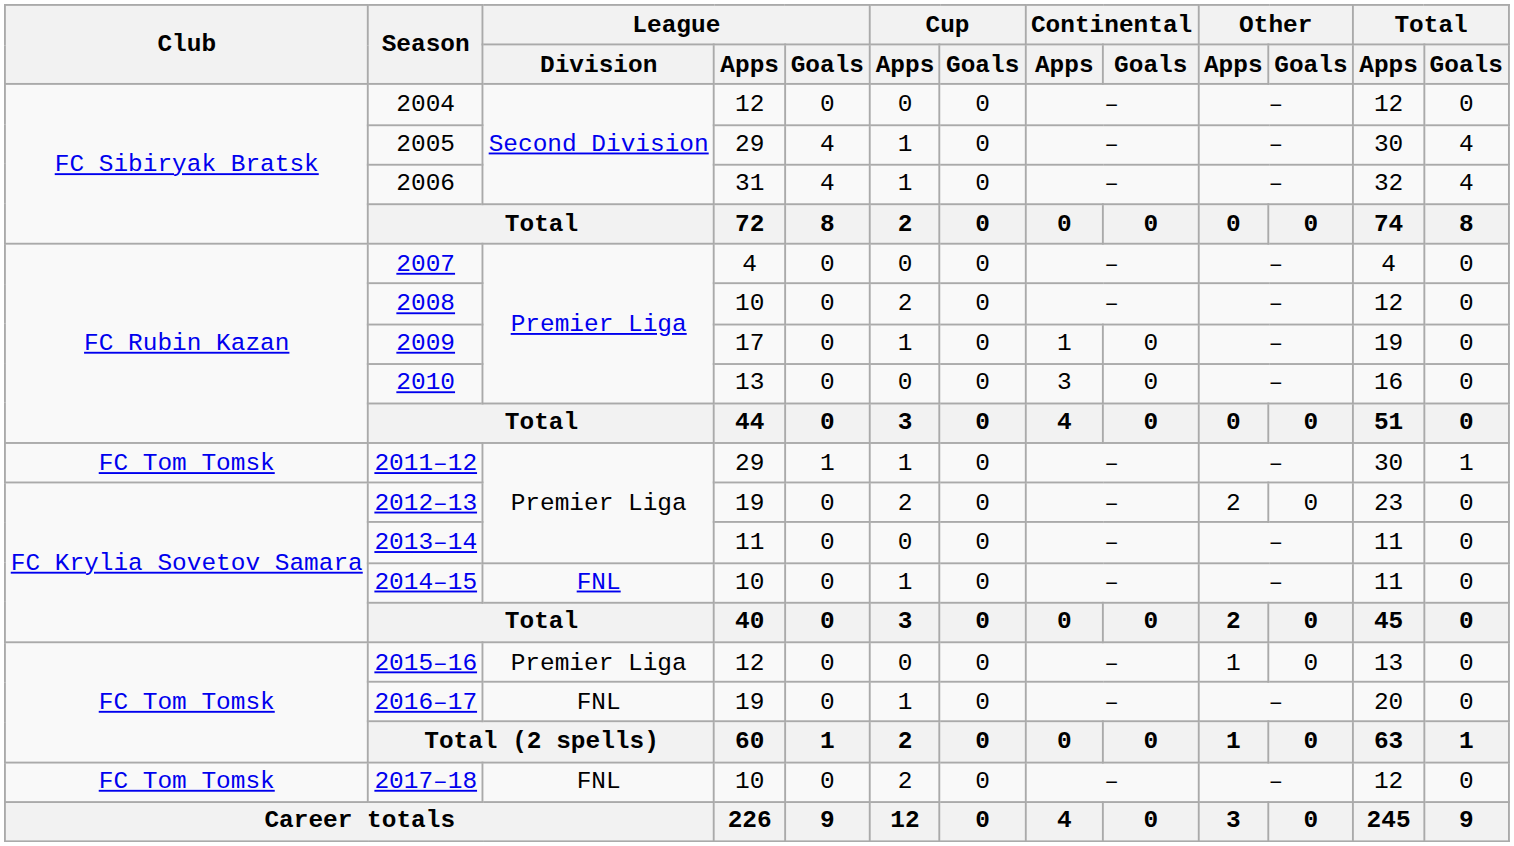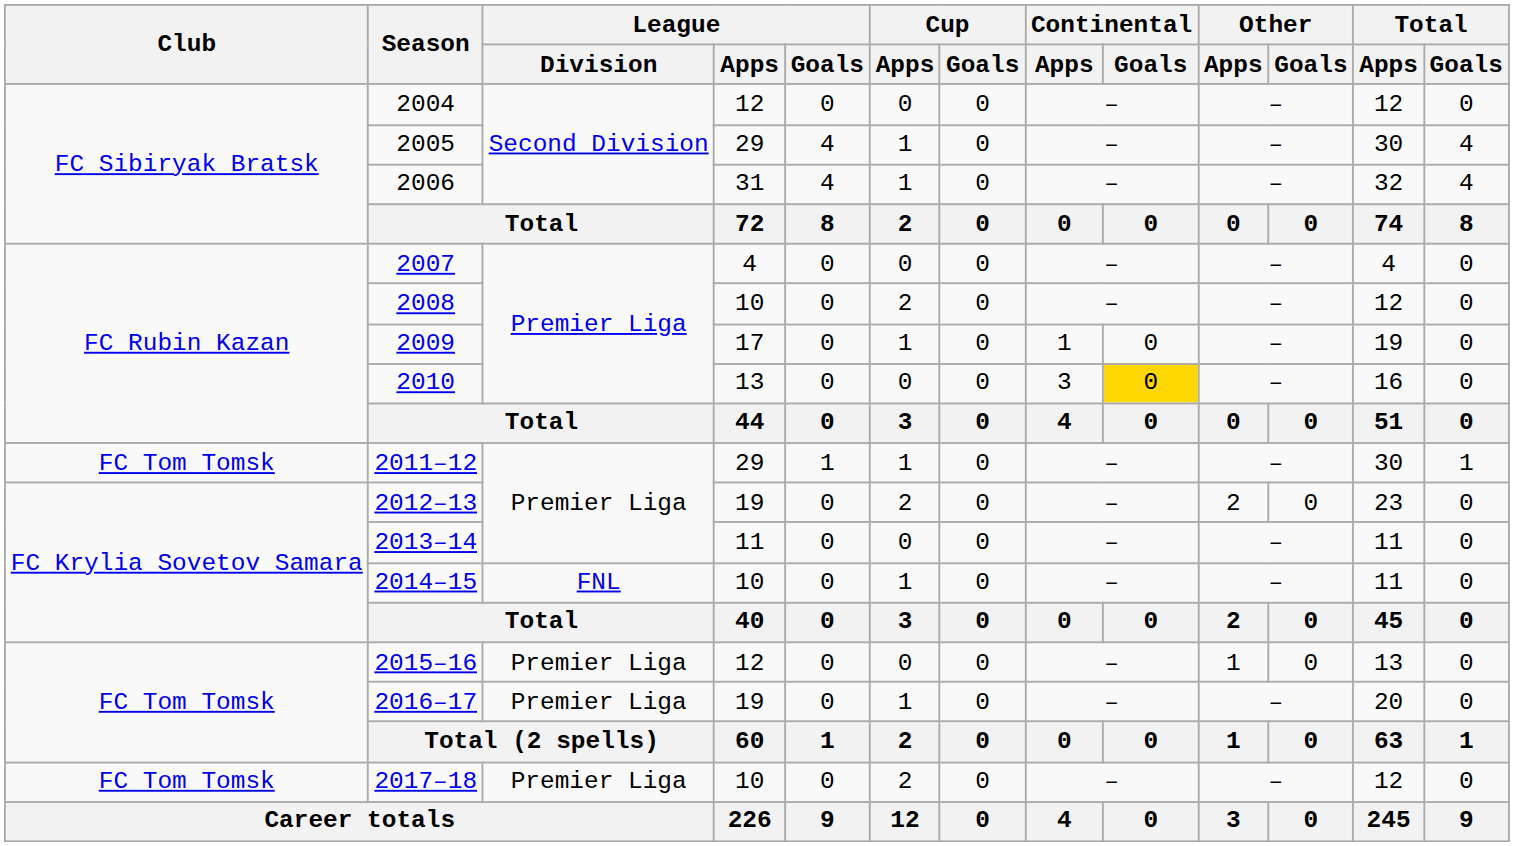2010 | Continental / Goals: no background -> gold background
2016–17 | League / Division: FNL -> Premier Liga
2017–18 | League / Division: FNL -> Premier Liga
